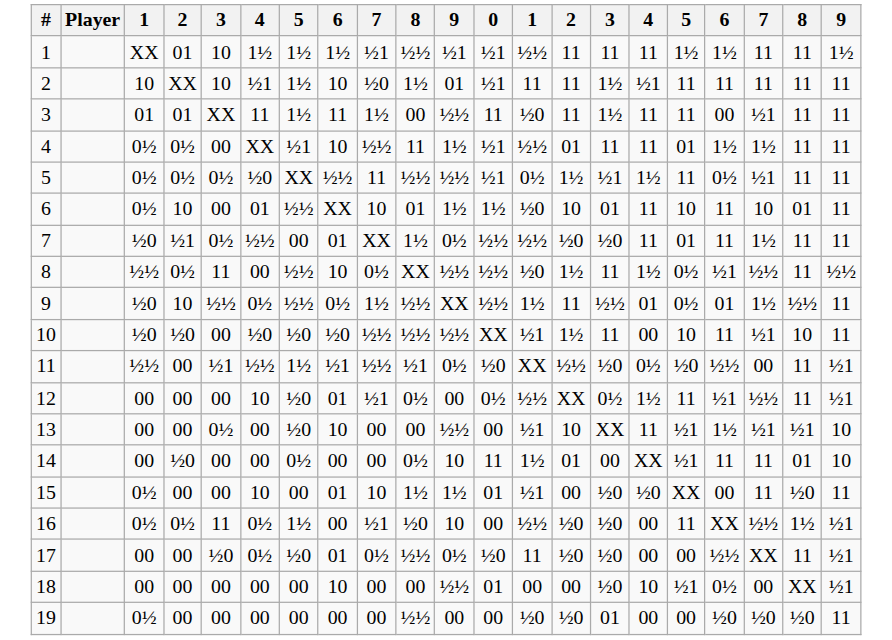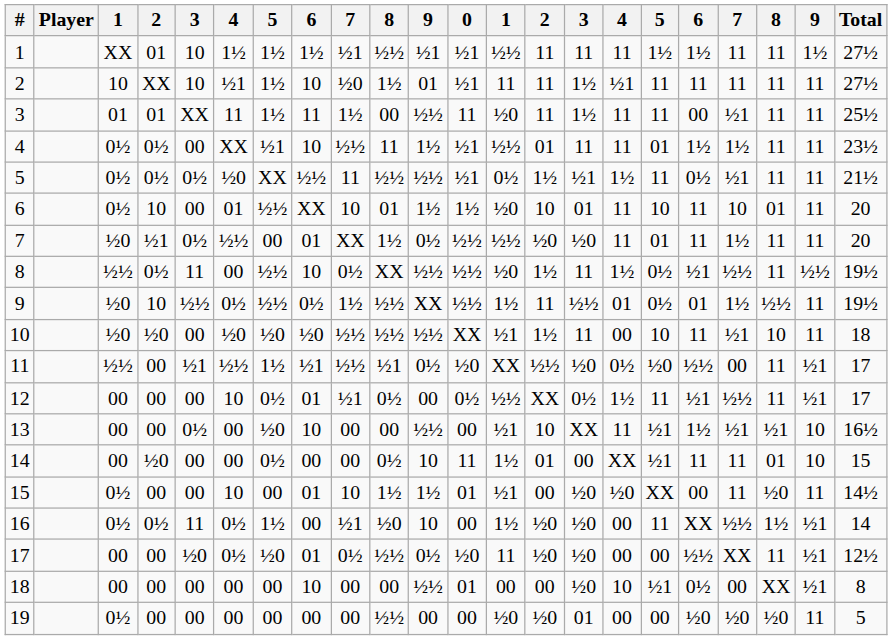+ column: Total | 27½ | 27½ | 25½ | 23½ | 21½ | 20 | 20 | 19½ | 19½ | 18 | 17 | 17 | 16½ | 15 | 14½ | 14 | 12½ | 8 | 5
12 | column 7: ½0 -> 0½
16 | column 13: ½½ -> 1½
